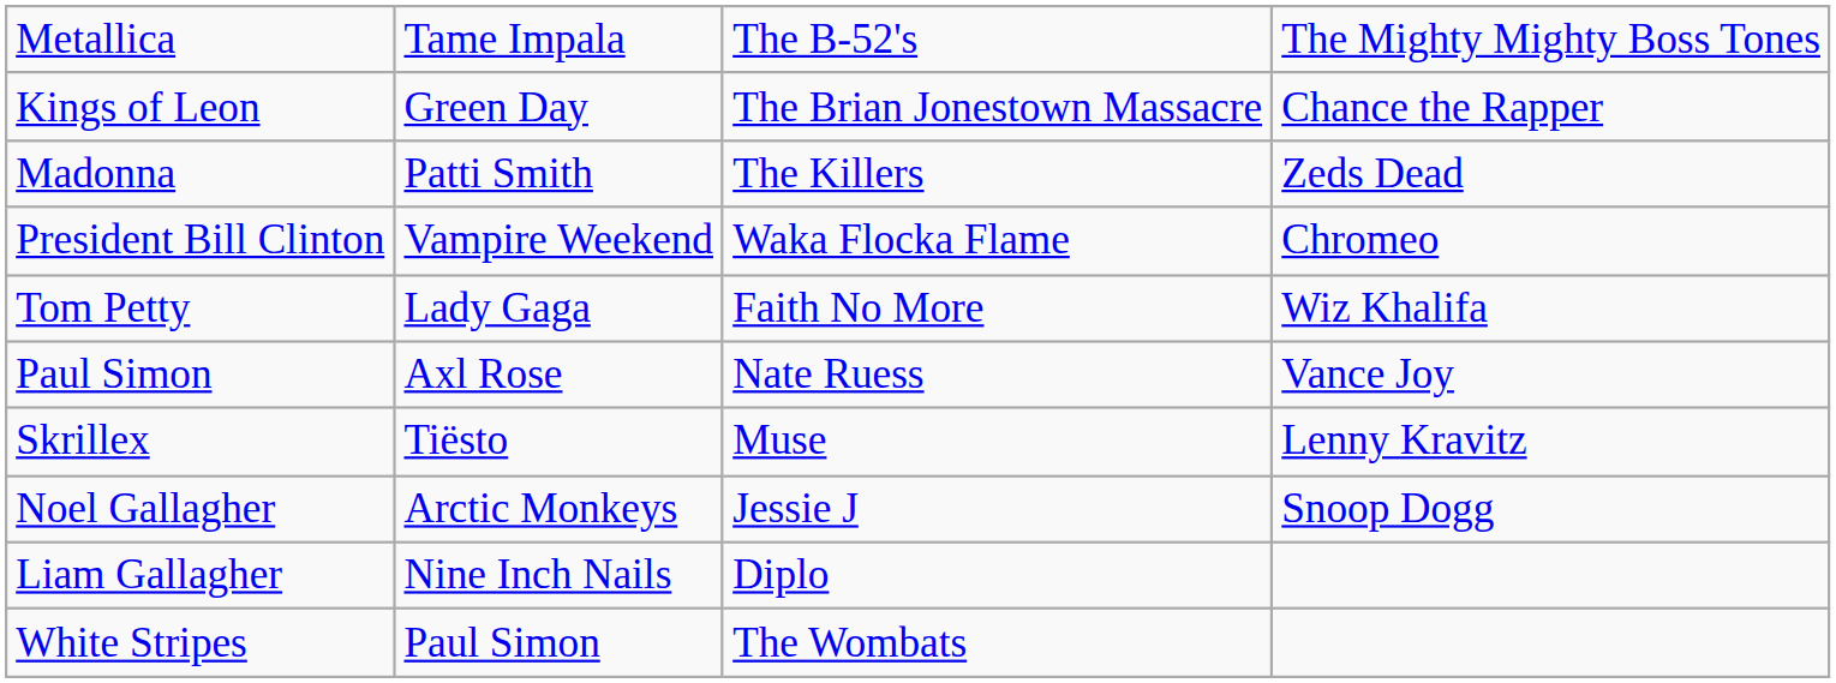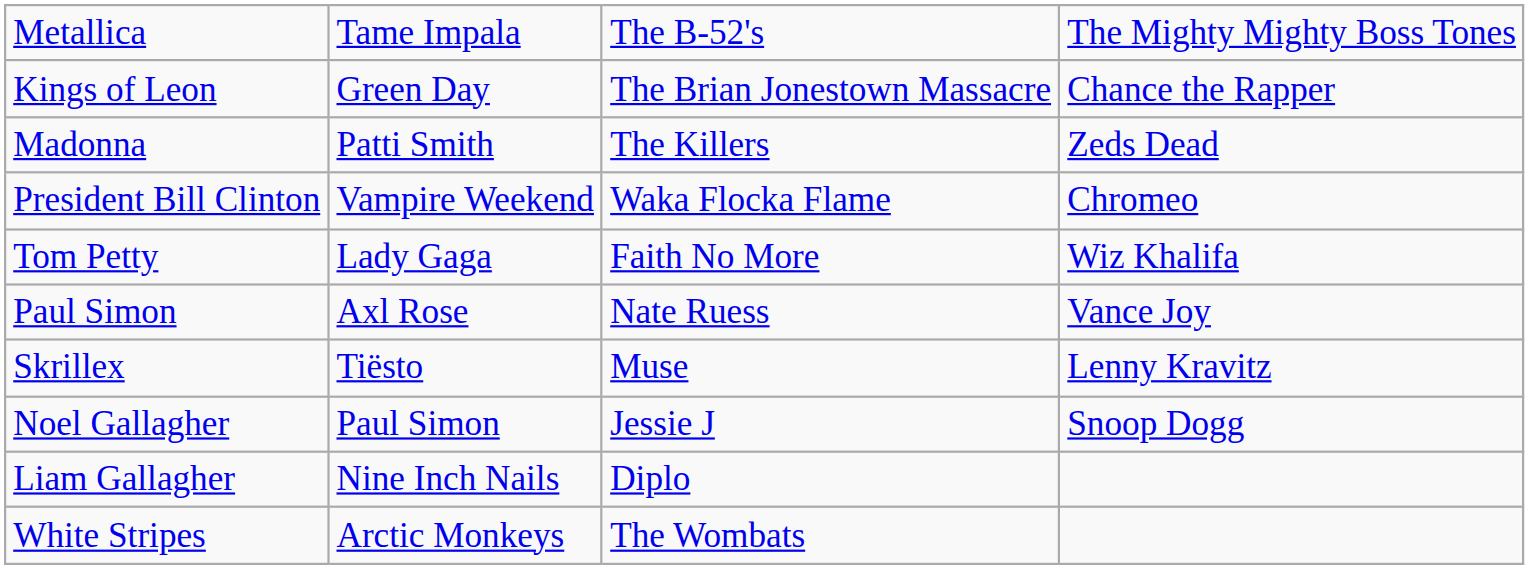Noel Gallagher | column 2: Arctic Monkeys -> Paul Simon
White Stripes | column 2: Paul Simon -> Arctic Monkeys
